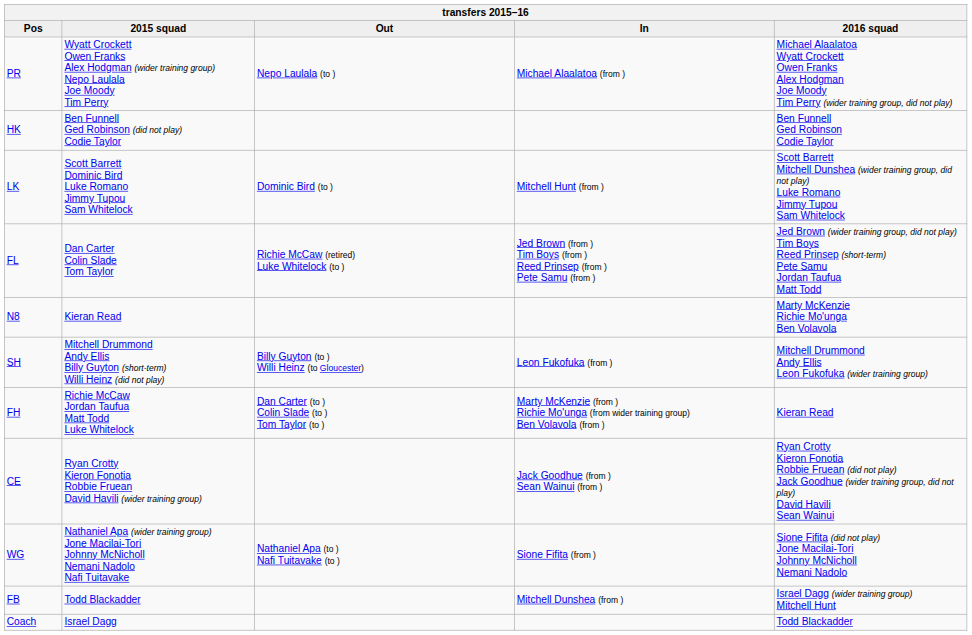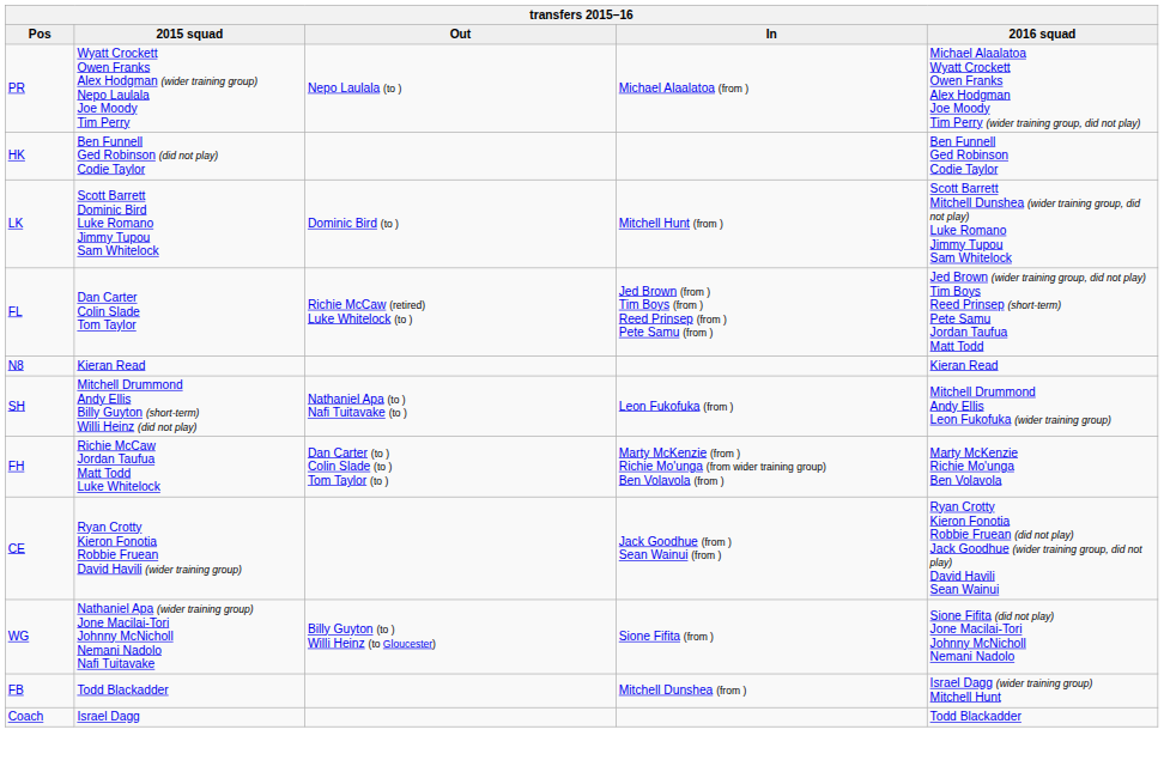N8 | 2016 squad: Marty McKenzie Richie Mo'unga Ben Volavola -> Kieran Read
SH | Out: Billy Guyton (to ) Willi Heinz (to Gloucester) -> Nathaniel Apa (to ) Nafi Tuitavake (to )
FH | 2016 squad: Kieran Read -> Marty McKenzie Richie Mo'unga Ben Volavola
WG | Out: Nathaniel Apa (to ) Nafi Tuitavake (to ) -> Billy Guyton (to ) Willi Heinz (to Gloucester)
